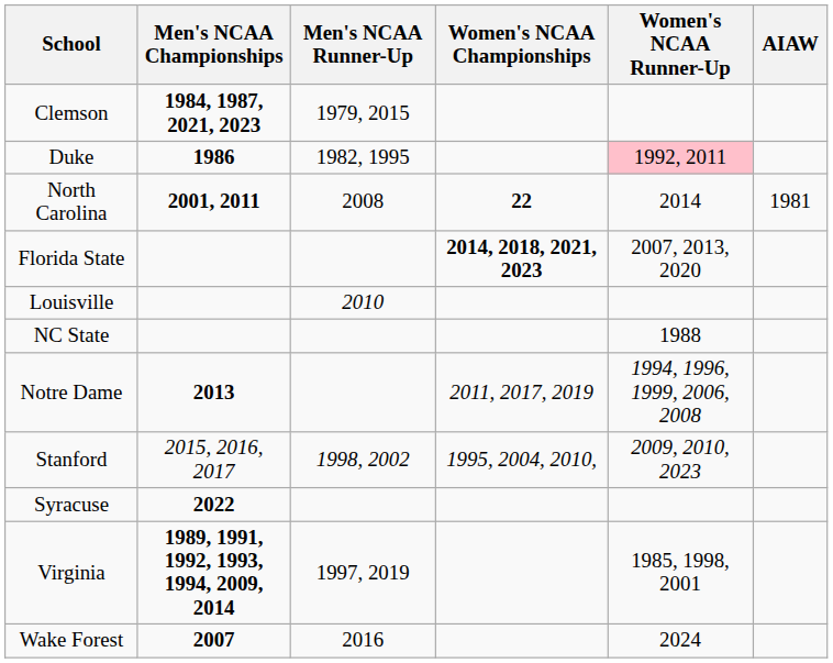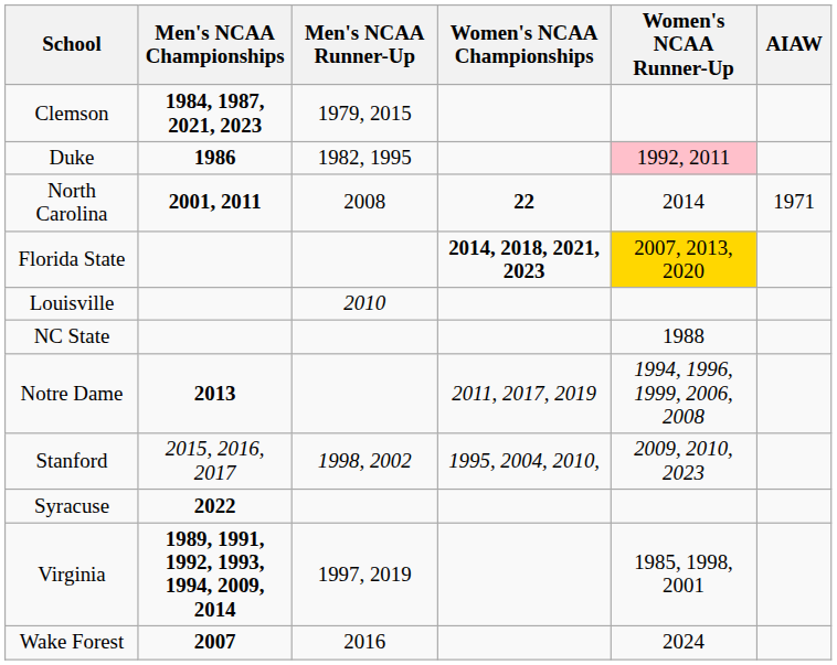North Carolina | AIAW: 1981 -> 1971
Florida State | Women's NCAA Runner-Up: no background -> gold background
